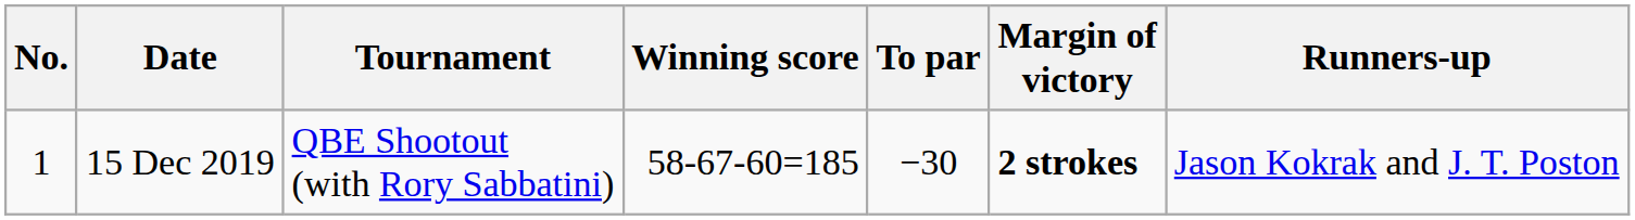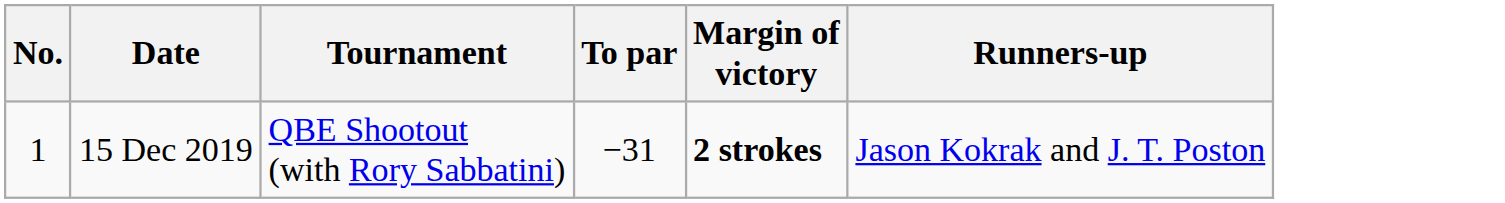- column: Winning score | 58-67-60=185
15 Dec 2019 | To par: −30 -> −31
